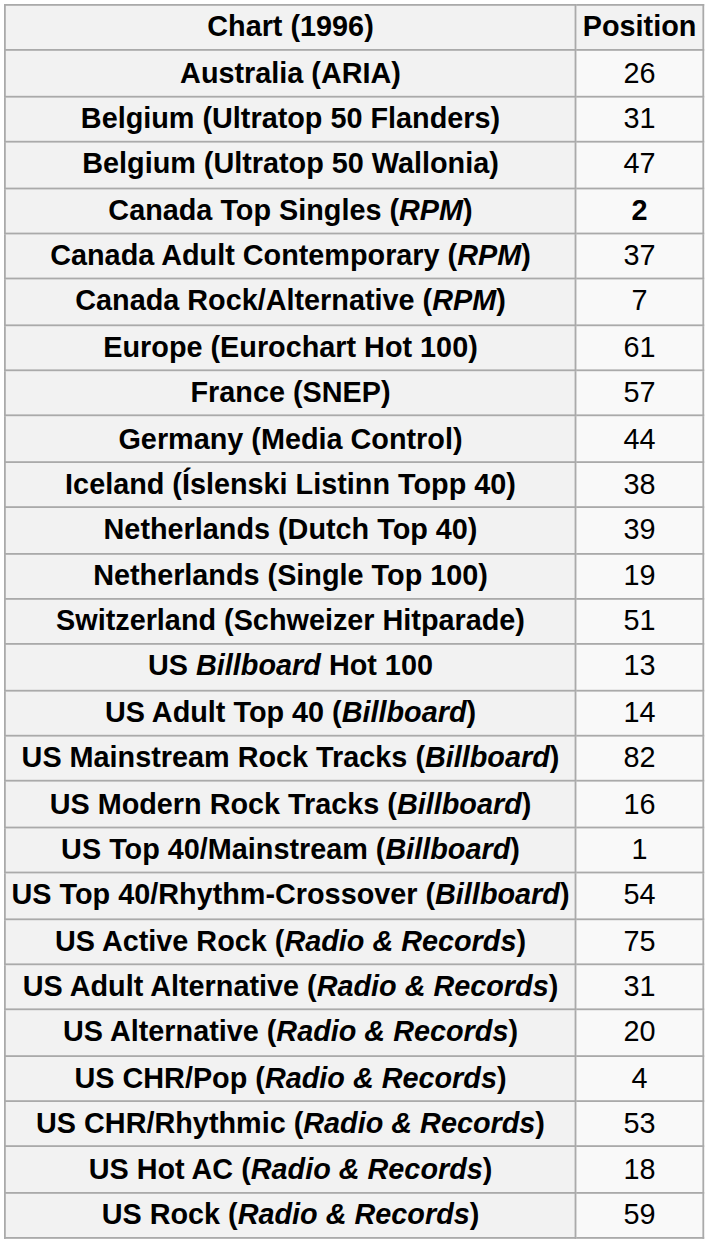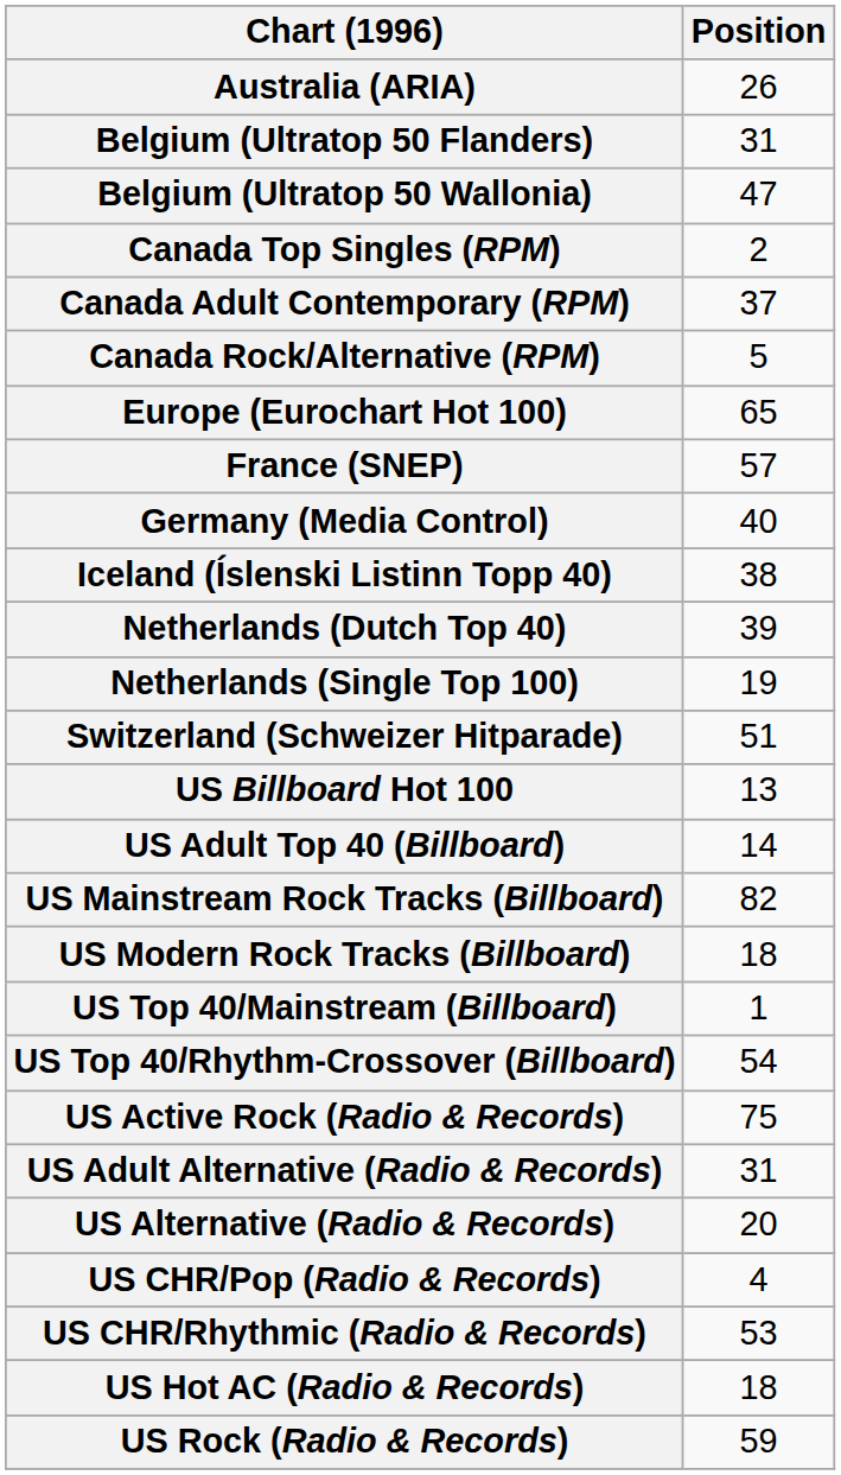Canada Top Singles (RPM) | Position: bold -> normal
Canada Rock/Alternative (RPM) | Position: 7 -> 5
Europe (Eurochart Hot 100) | Position: 61 -> 65
Germany (Media Control) | Position: 44 -> 40
US Modern Rock Tracks (Billboard) | Position: 16 -> 18
